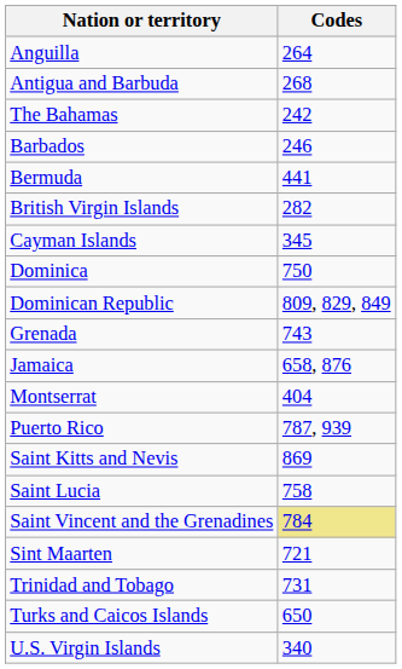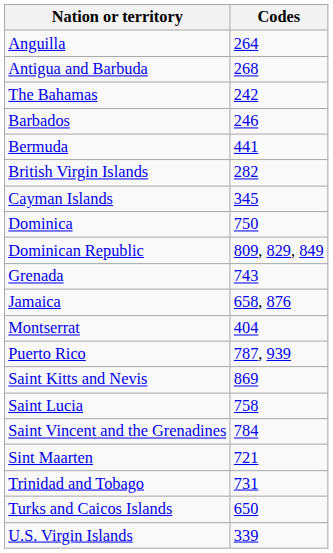Saint Vincent and the Grenadines | Codes: khaki background -> no background
U.S. Virgin Islands | Codes: 340 -> 339
